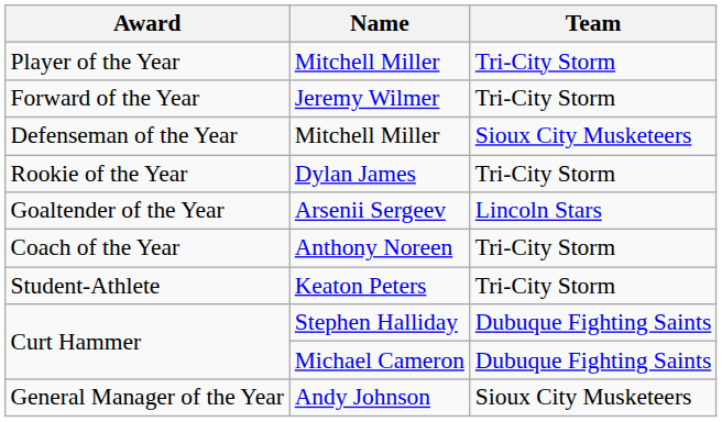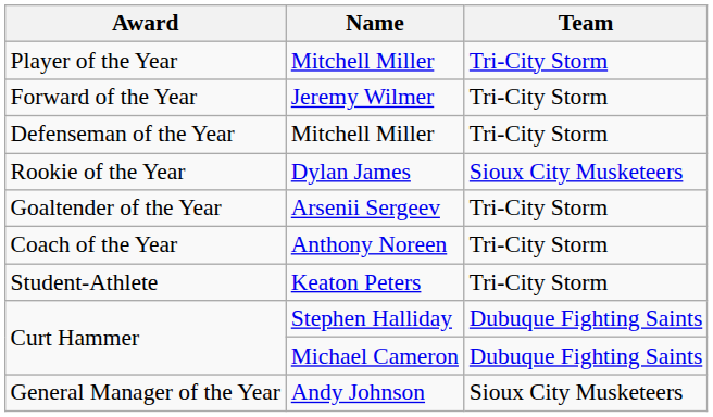Defenseman of the Year | Team: Sioux City Musketeers -> Tri-City Storm
Rookie of the Year | Team: Tri-City Storm -> Sioux City Musketeers
Goaltender of the Year | Team: Lincoln Stars -> Tri-City Storm
